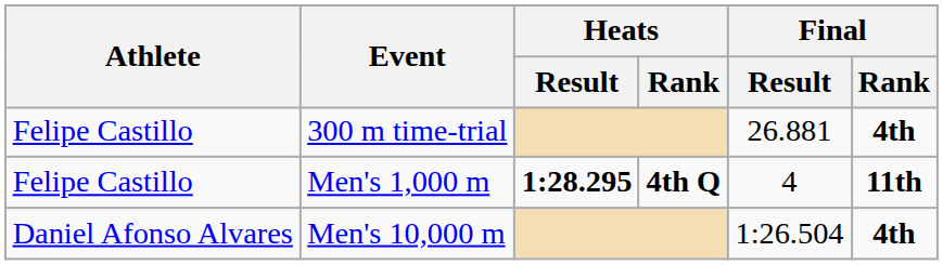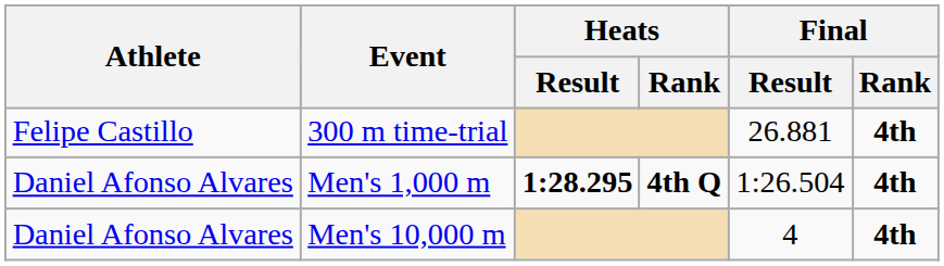Men's 1,000 m | Athlete: Felipe Castillo -> Daniel Afonso Alvares
Men's 1,000 m | Final / Result: 4 -> 1:26.504
Men's 1,000 m | Final / Rank: 11th -> 4th
Men's 10,000 m | Final / Result: 1:26.504 -> 4
